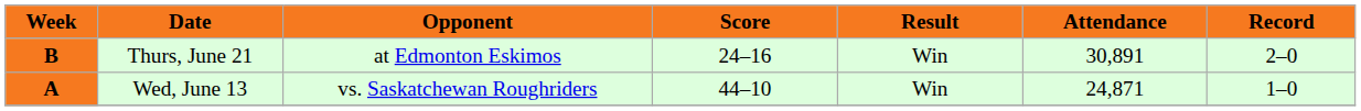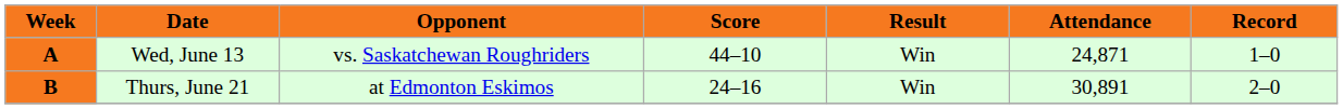rows swapped: Wed, June 13 <-> Thurs, June 21
